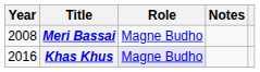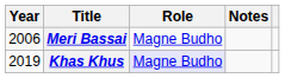Meri Bassai | Year: 2008 -> 2006
Khas Khus | Year: 2016 -> 2019
